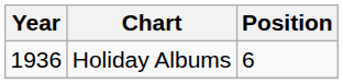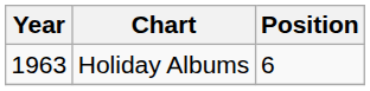Holiday Albums | Year: 1936 -> 1963
